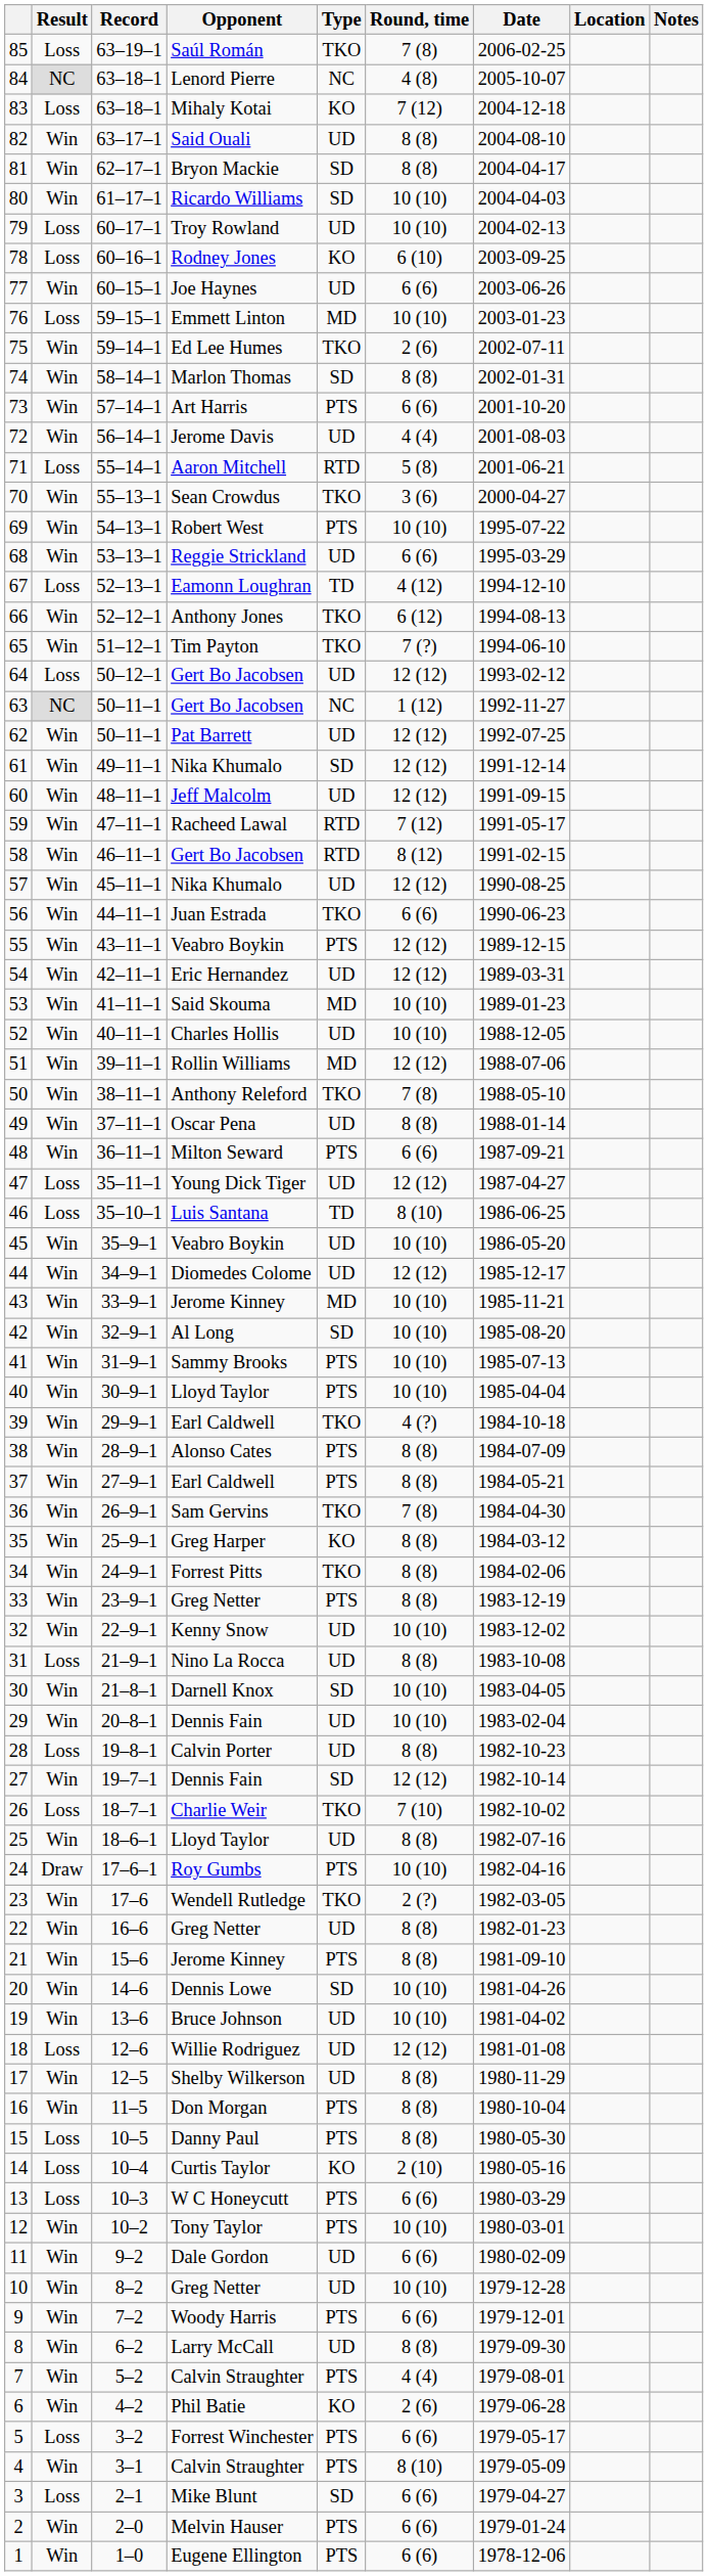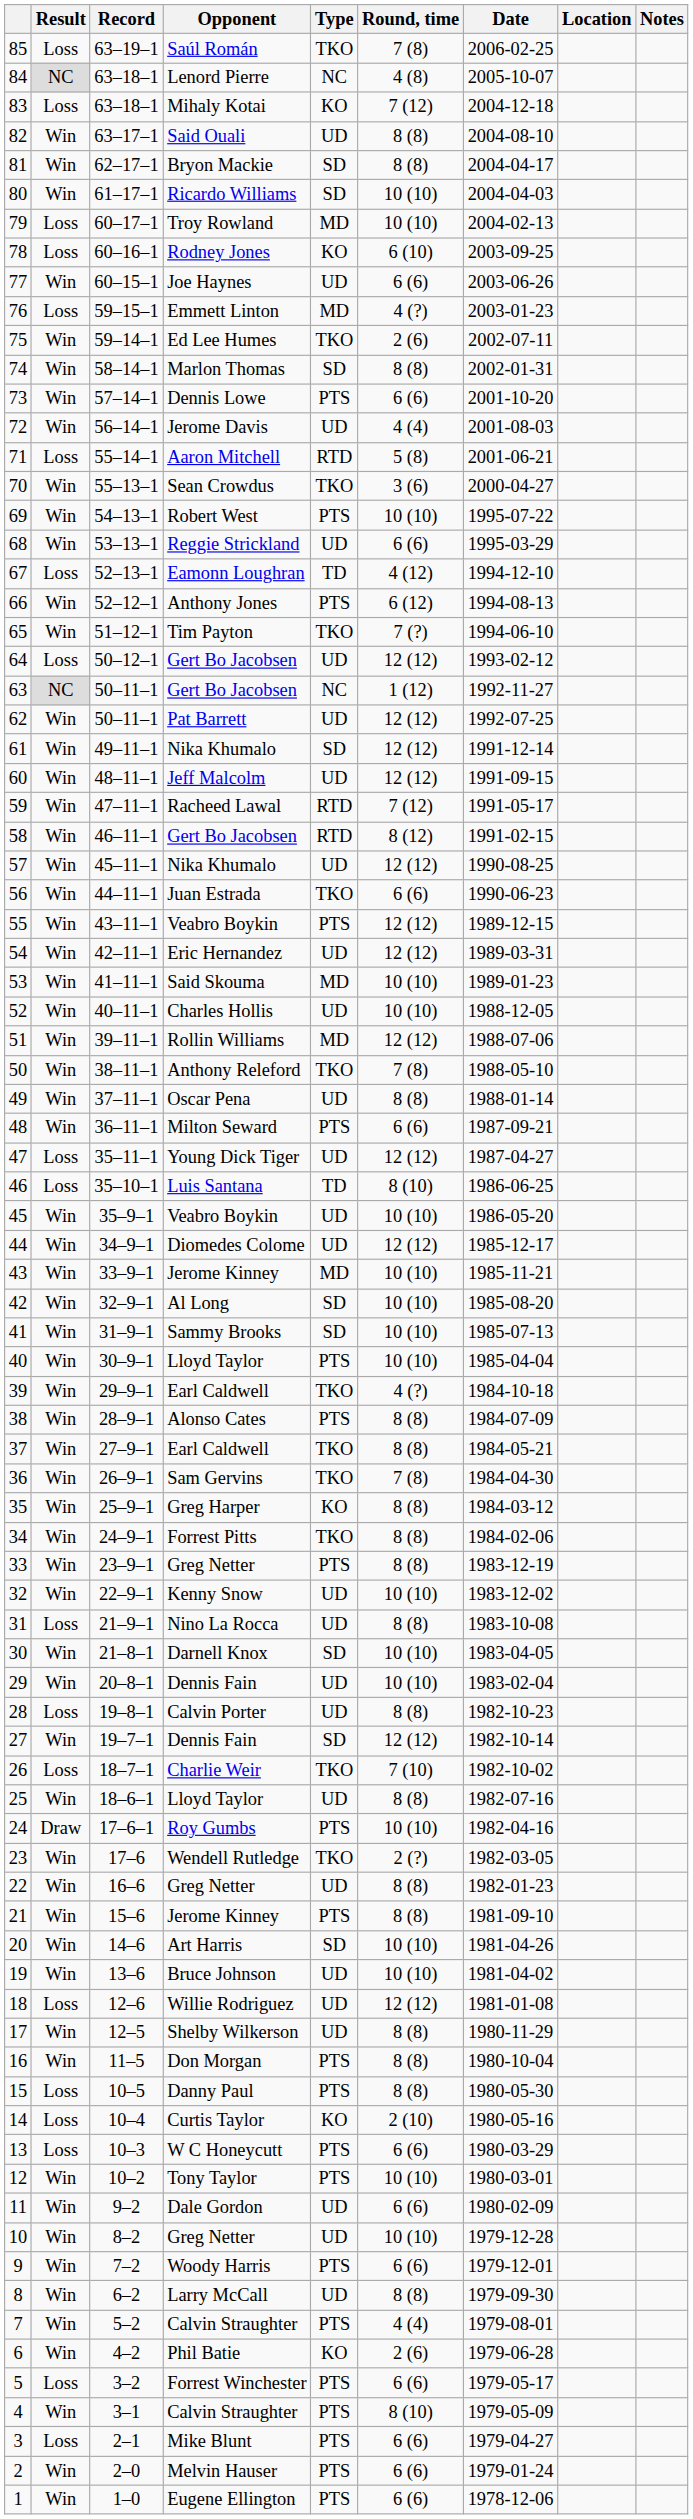79 | Type: UD -> MD
76 | Round, time: 10 (10) -> 4 (?)
73 | Opponent: Art Harris -> Dennis Lowe
66 | Type: TKO -> PTS
41 | Type: PTS -> SD
37 | Type: PTS -> TKO
20 | Opponent: Dennis Lowe -> Art Harris
3 | Type: SD -> PTS
